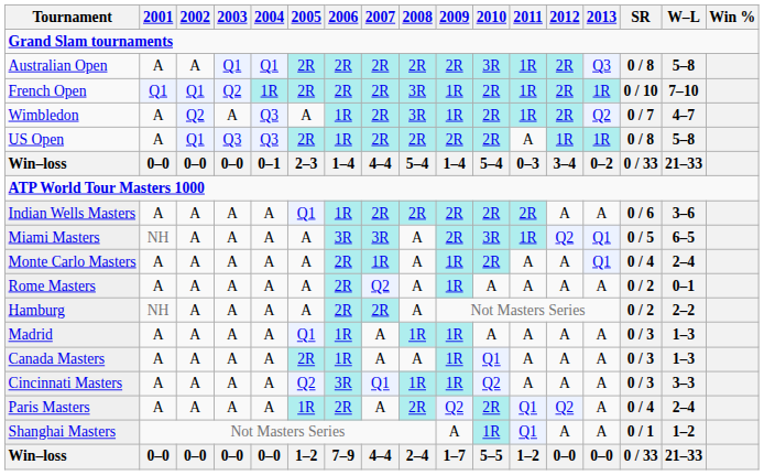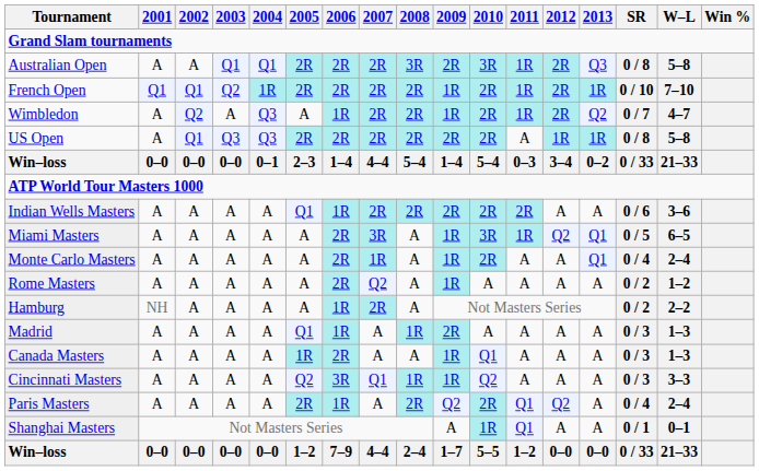Australian Open | 2008: 2R -> 3R
French Open | 2008: 3R -> 2R
Wimbledon | 2008: 3R -> 2R
US Open | 2006: 1R -> 2R
Miami Masters | 2001: NH -> A
Miami Masters | 2006: 3R -> 2R
Miami Masters | 2009: 2R -> 1R
Rome Masters | W–L: 0–1 -> 1–2
Hamburg | 2006: 2R -> 1R
Madrid | 2009: 1R -> 2R
Canada Masters | 2005: 2R -> 1R
Canada Masters | 2006: 1R -> 2R
Paris Masters | 2005: 1R -> 2R
Paris Masters | 2006: 2R -> 1R
Shanghai Masters | W–L: 1–2 -> 0–1
